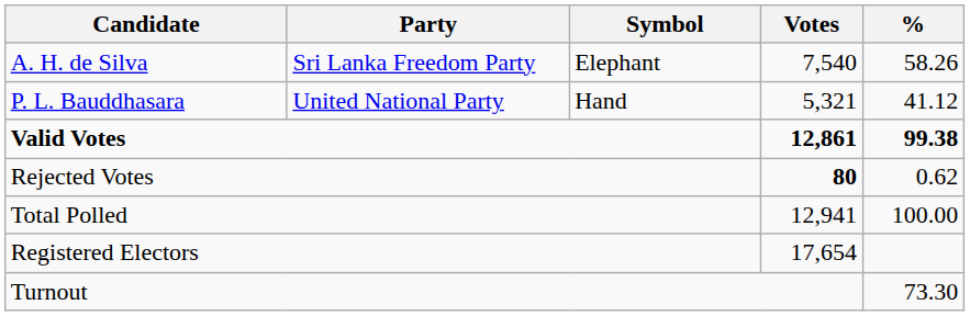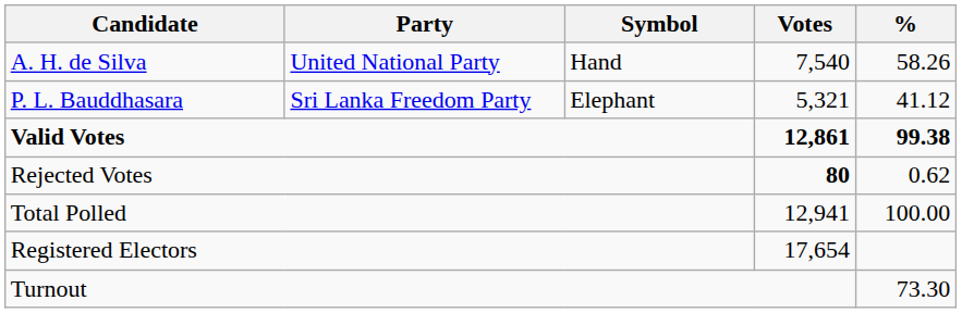A. H. de Silva | Party: Sri Lanka Freedom Party -> United National Party
A. H. de Silva | Symbol: Elephant -> Hand
P. L. Bauddhasara | Party: United National Party -> Sri Lanka Freedom Party
P. L. Bauddhasara | Symbol: Hand -> Elephant
